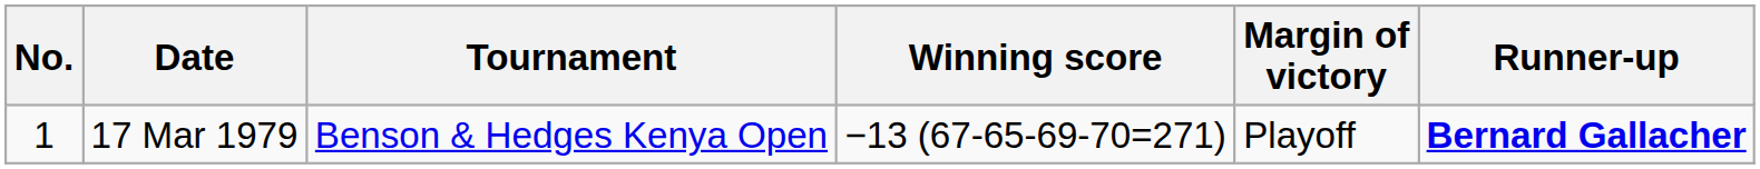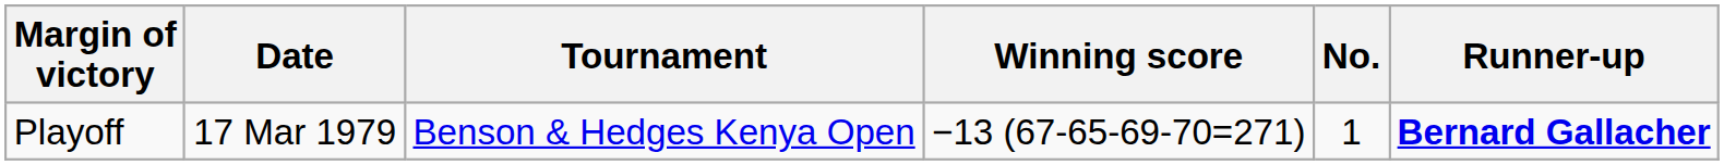columns swapped: No. <-> Margin of victory
